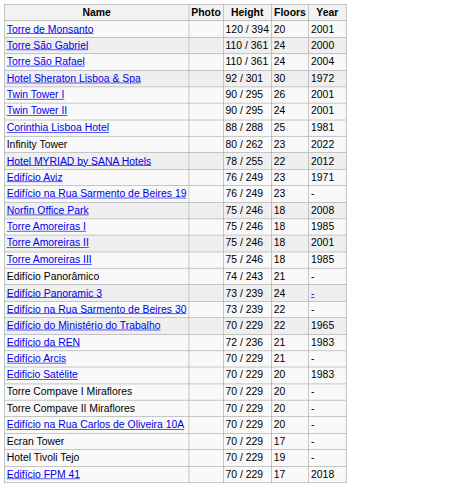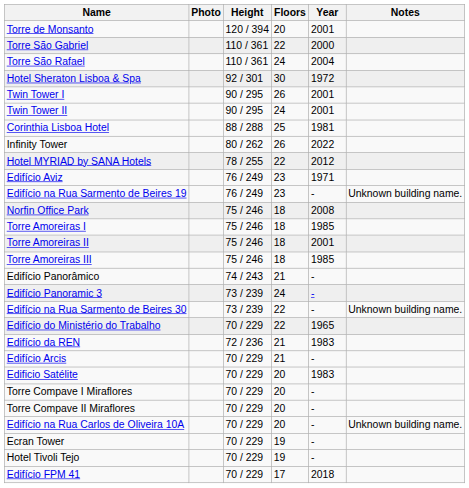+ column: Notes | Unknown building name. | Unknown building name. | Unknown building name.
Torre São Gabriel | Floors: 24 -> 22
Infinity Tower | Floors: 23 -> 26
Ecran Tower | Floors: 17 -> 19
